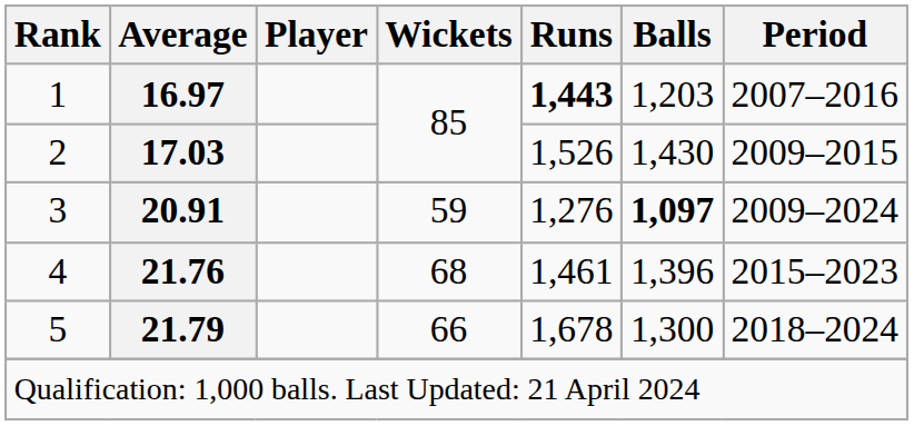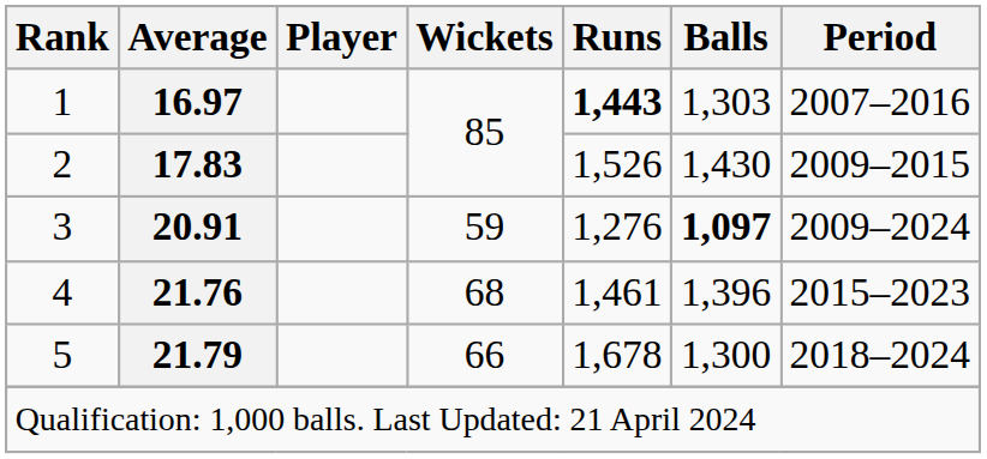1 | Balls: 1,203 -> 1,303
2 | Average: 17.03 -> 17.83
